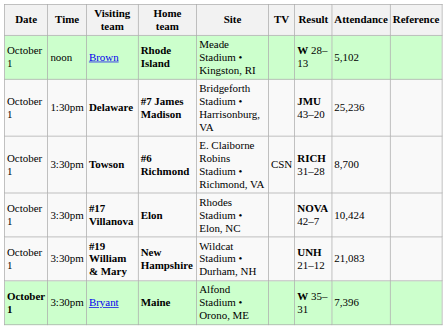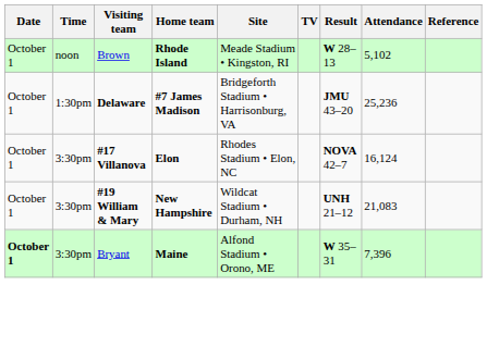- row: October 1 | 3:30pm | Towson | #6 Richmond | E. Claiborne Robins Stadium • Richmond, VA | CSN | RICH 31–28 | 8,700
#17 Villanova | Attendance: 10,424 -> 16,124
